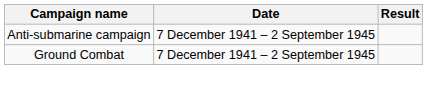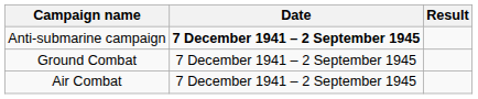Anti-submarine campaign | Date: normal -> bold
+ row: Air Combat | 7 December 1941 – 2 September 1945
